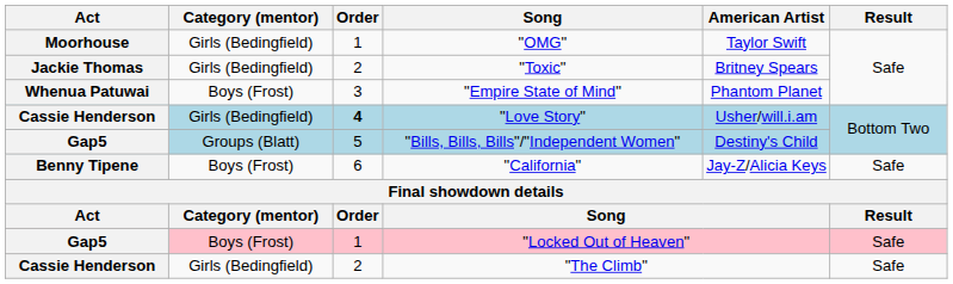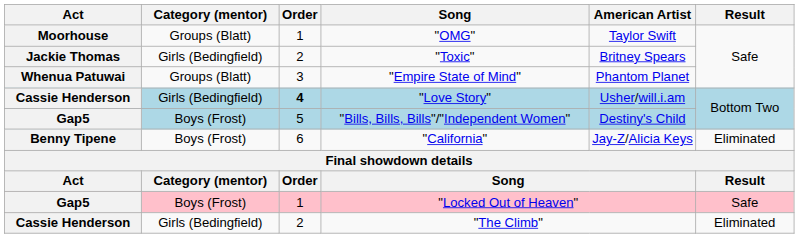"OMG" | Category (mentor): Girls (Bedingfield) -> Groups (Blatt)
"Empire State of Mind" | Category (mentor): Boys (Frost) -> Groups (Blatt)
"Bills, Bills, Bills"/"Independent Women" | Category (mentor): Groups (Blatt) -> Boys (Frost)
"California" | Result: Safe -> Eliminated
"The Climb" | Result: Safe -> Eliminated
